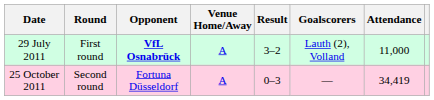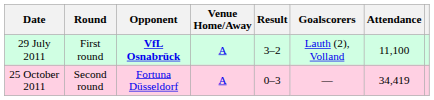29 July 2011 | Attendance: 11,000 -> 11,100
